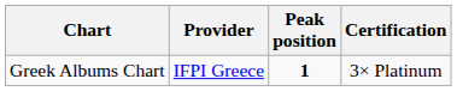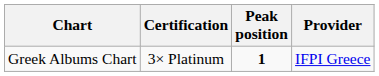columns swapped: Provider <-> Certification
